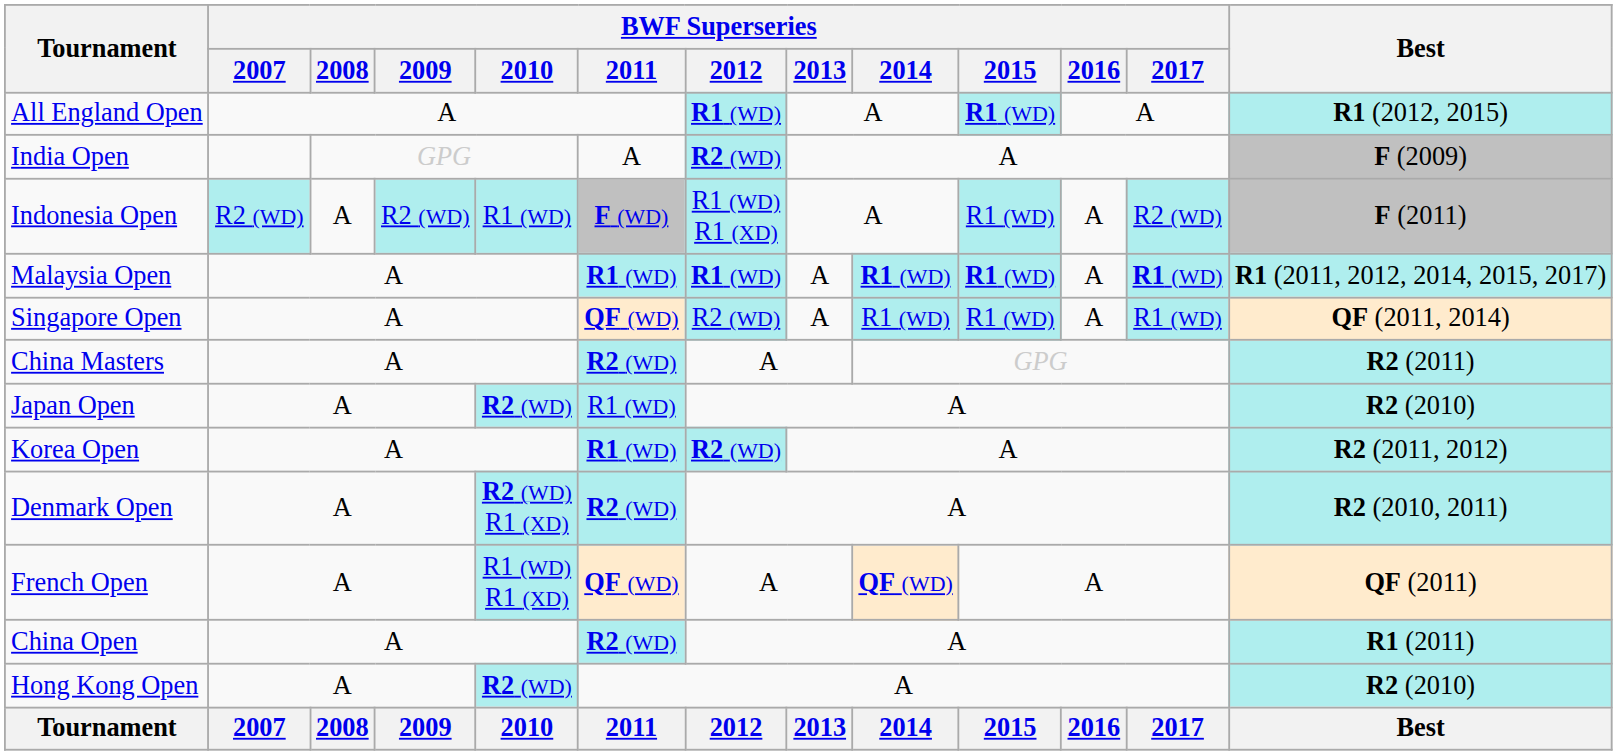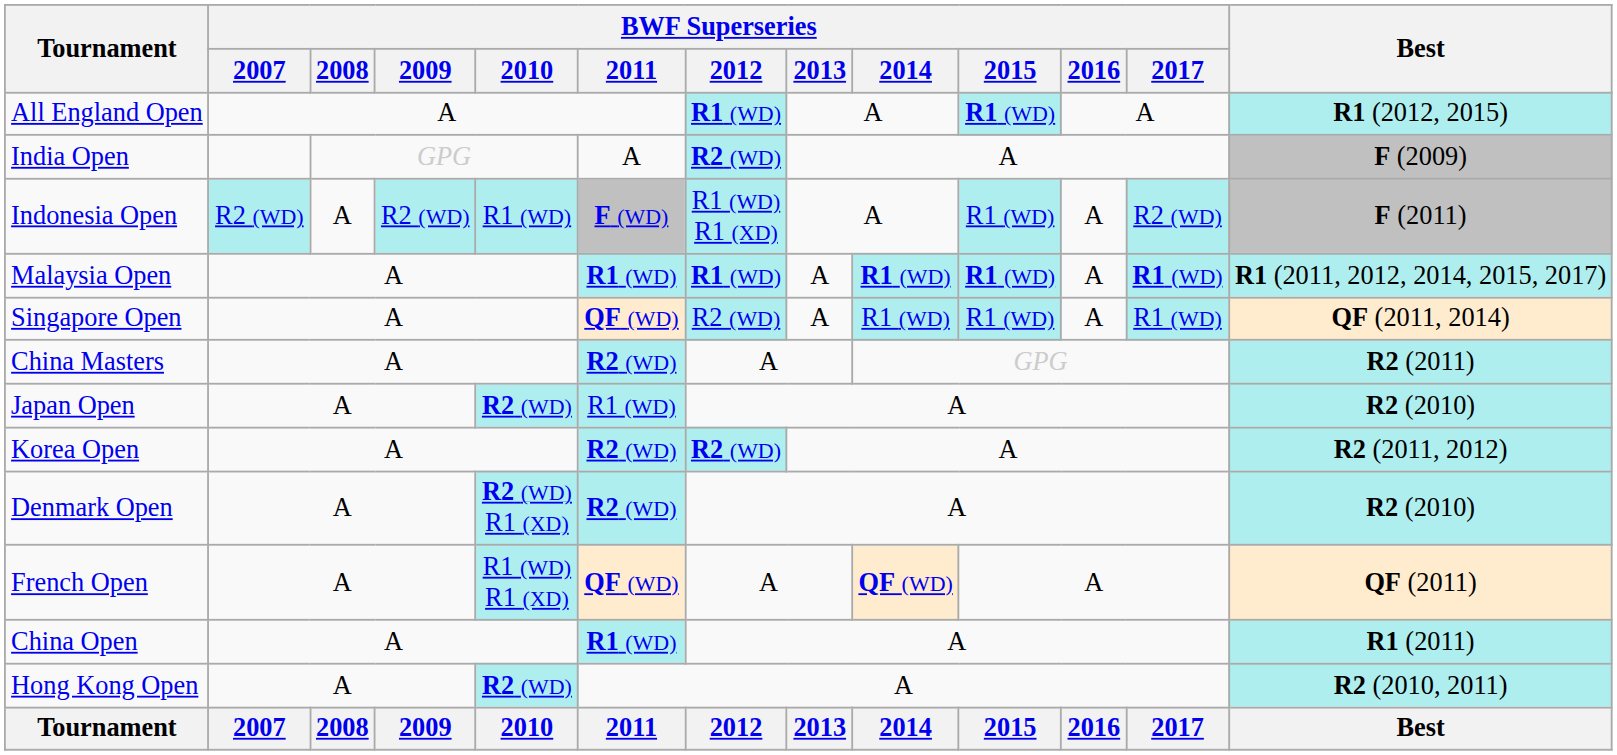Korea Open | BWF Superseries / 2011: R1 (WD) -> R2 (WD)
Denmark Open | Best: R2 (2010, 2011) -> R2 (2010)
China Open | BWF Superseries / 2011: R2 (WD) -> R1 (WD)
Hong Kong Open | Best: R2 (2010) -> R2 (2010, 2011)
